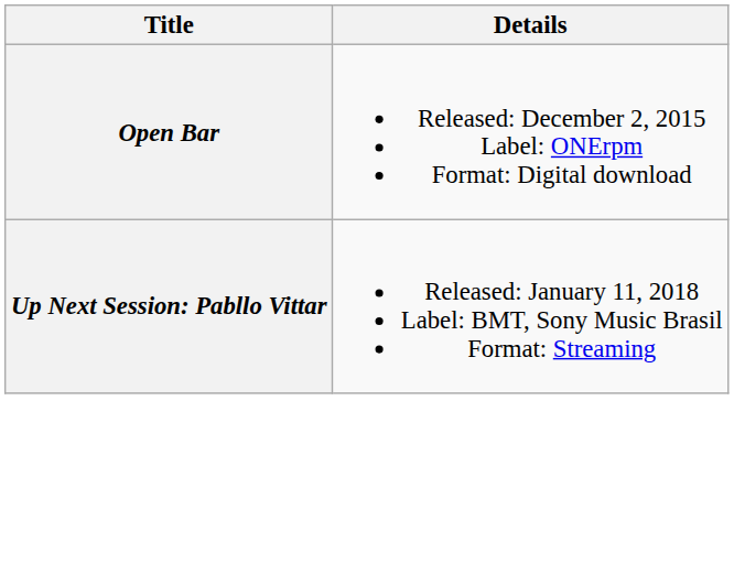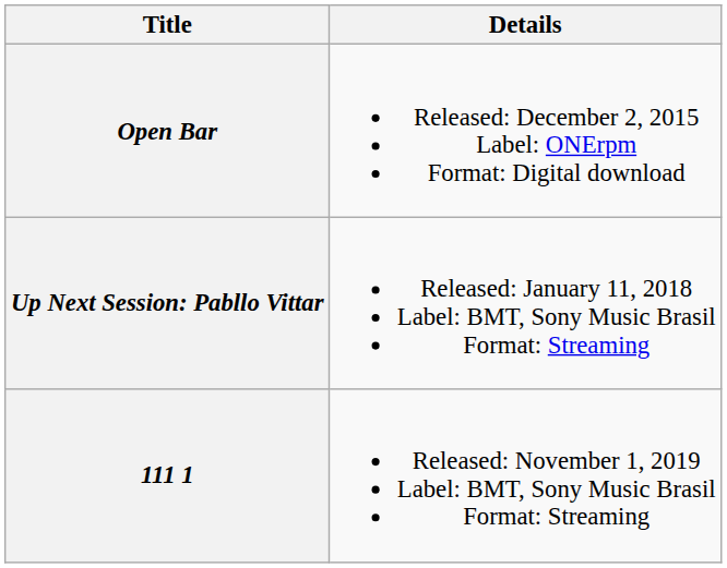+ row: 111 1 | Released: November 1, 2019 Label: BMT, Sony Music Brasil Format: Streaming
